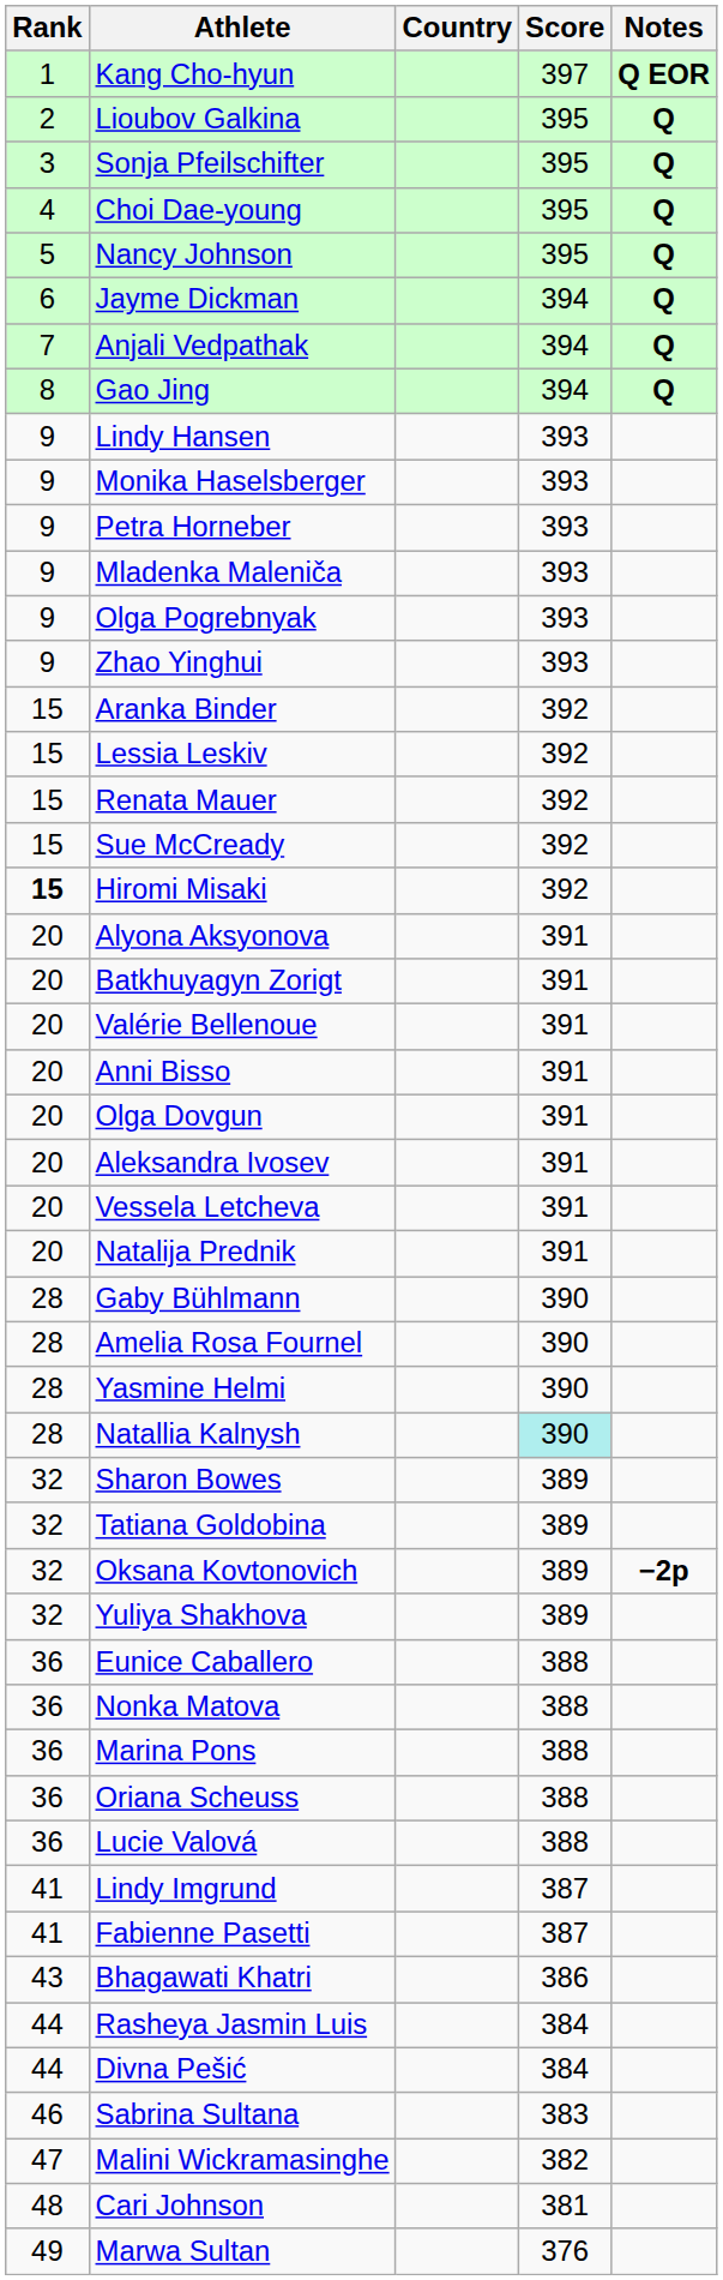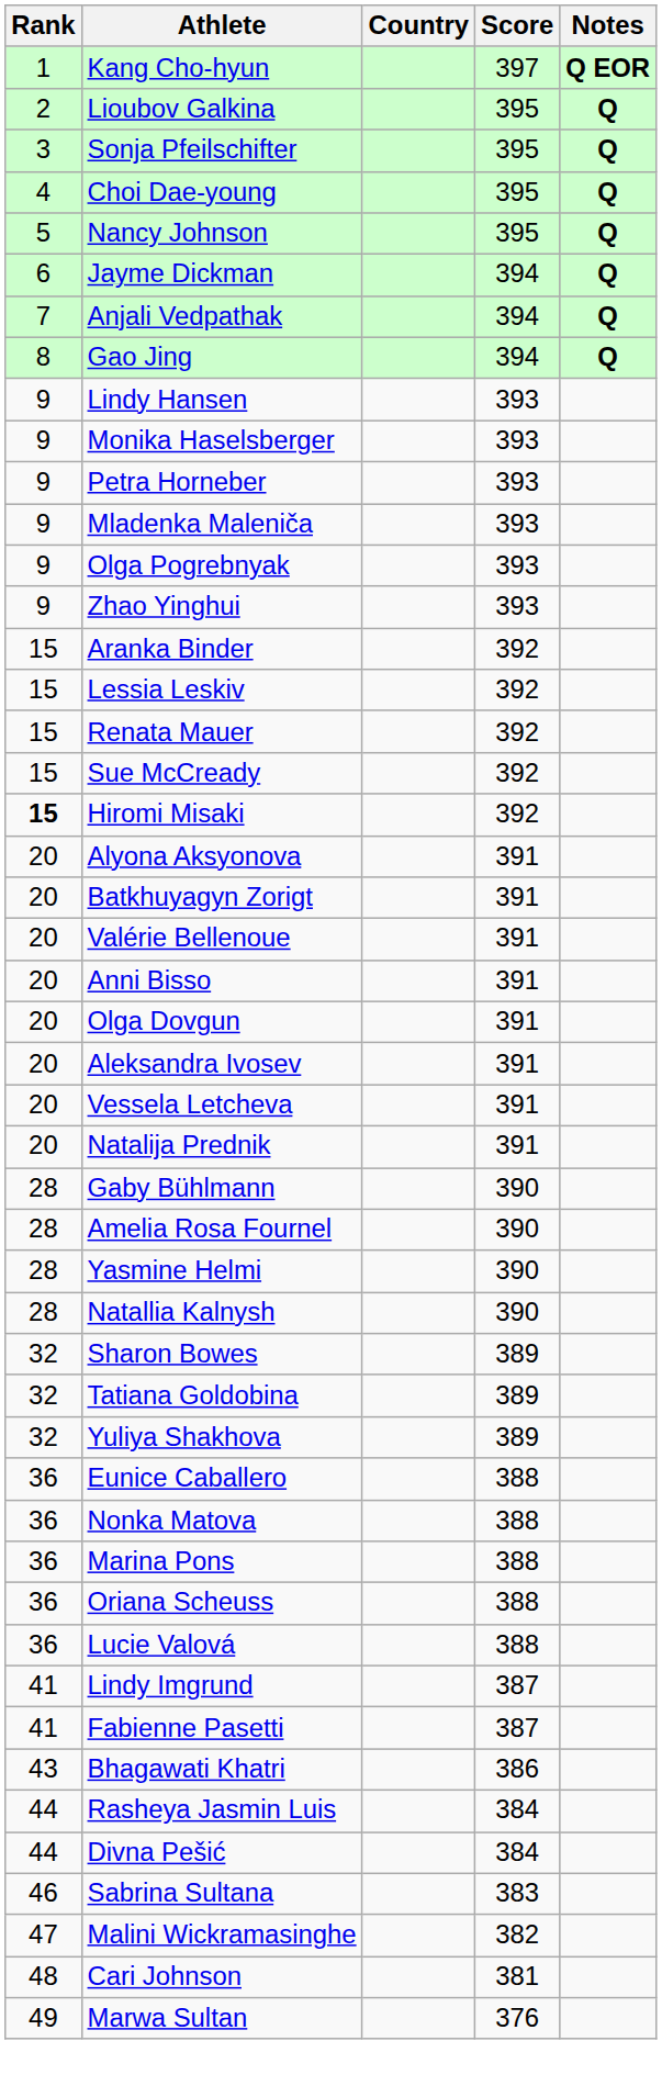Natallia Kalnysh | Score: paleturquoise background -> no background
- row: 32 | Oksana Kovtonovich | 389 | −2p
